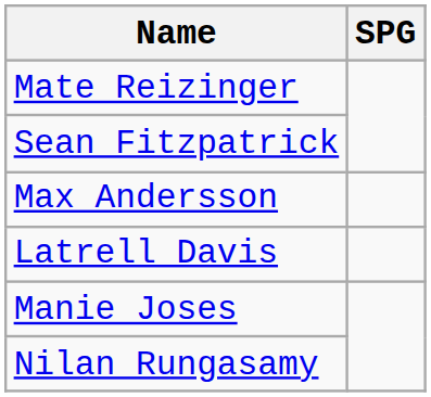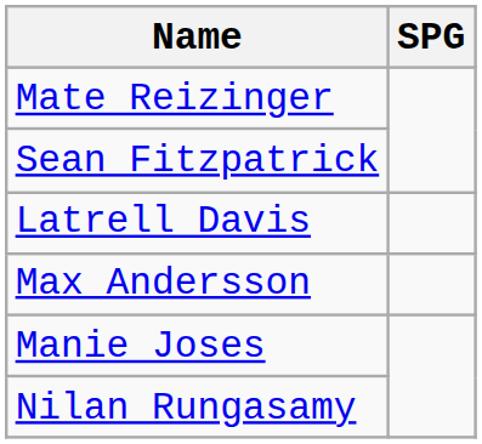rows swapped: Latrell Davis <-> Max Andersson
